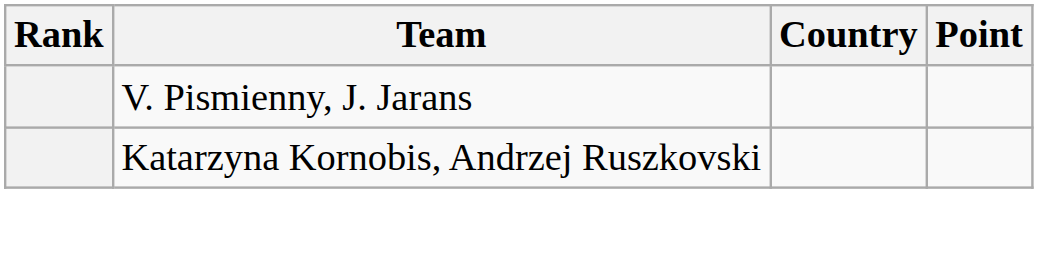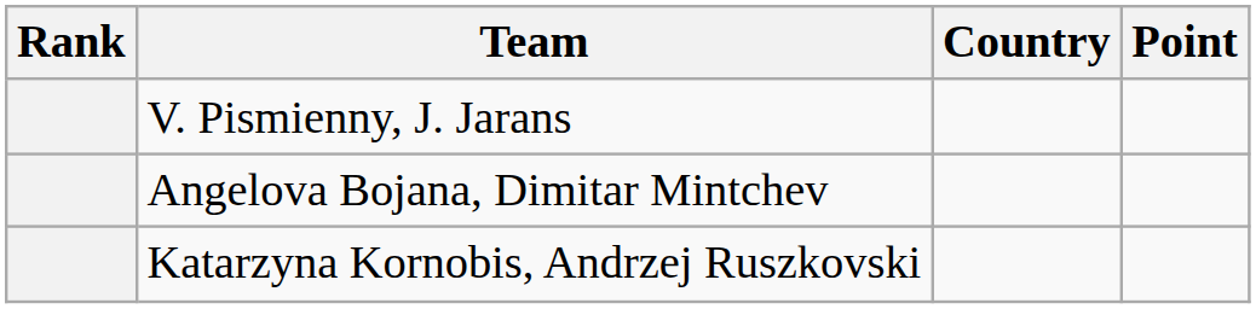+ row: Angelova Bojana, Dimitar Mintchev
